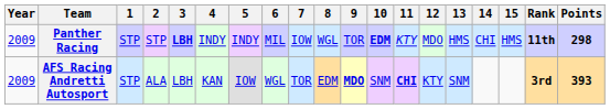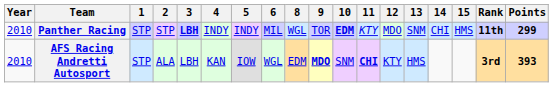- column: 7 | IOW | TOR
Panther Racing | Year: 2009 -> 2010
Panther Racing | 13: HMS -> SNM
Panther Racing | Points: 298 -> 299
AFS Racing Andretti Autosport | Year: 2009 -> 2010
AFS Racing Andretti Autosport | 13: SNM -> HMS
